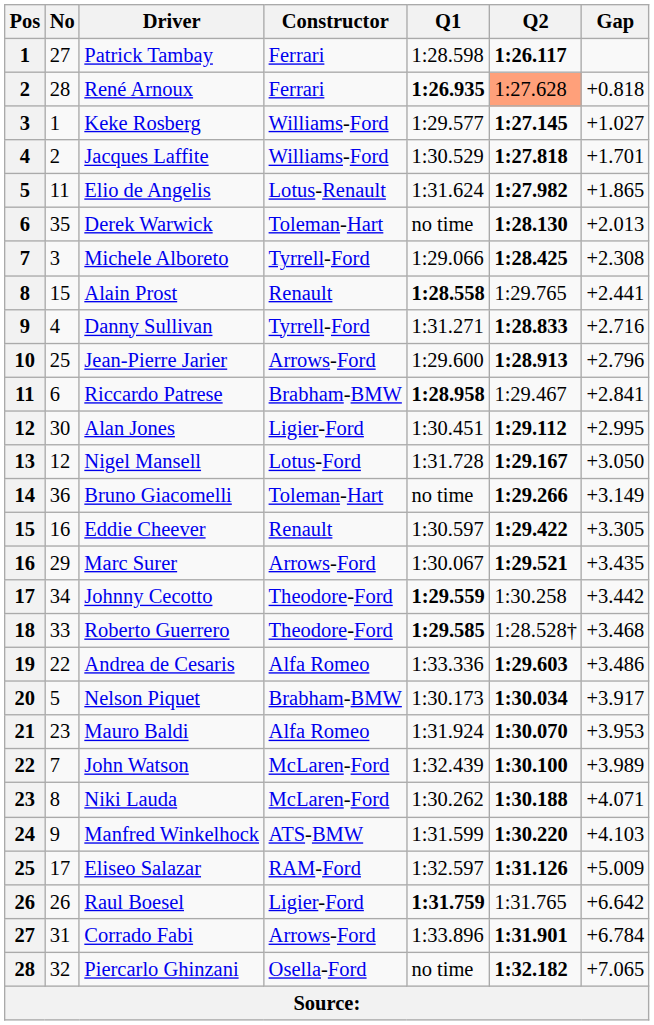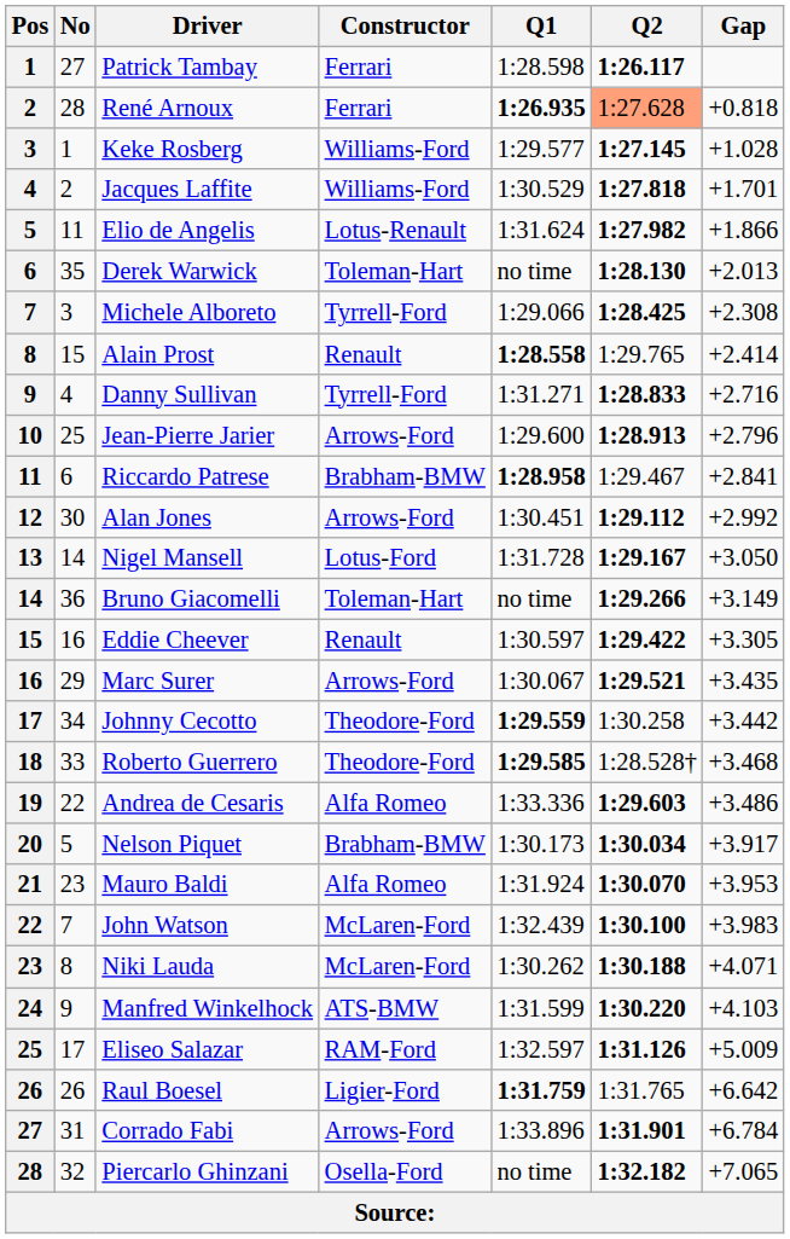Keke Rosberg | Gap: +1.027 -> +1.028
Elio de Angelis | Gap: +1.865 -> +1.866
Alain Prost | Gap: +2.441 -> +2.414
Alan Jones | Constructor: Ligier-Ford -> Arrows-Ford
Alan Jones | Gap: +2.995 -> +2.992
Nigel Mansell | No: 12 -> 14
John Watson | Gap: +3.989 -> +3.983
